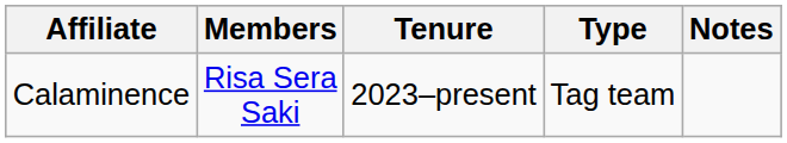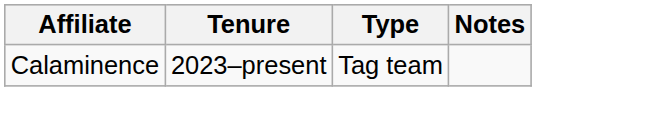- column: Members | Risa Sera Saki
